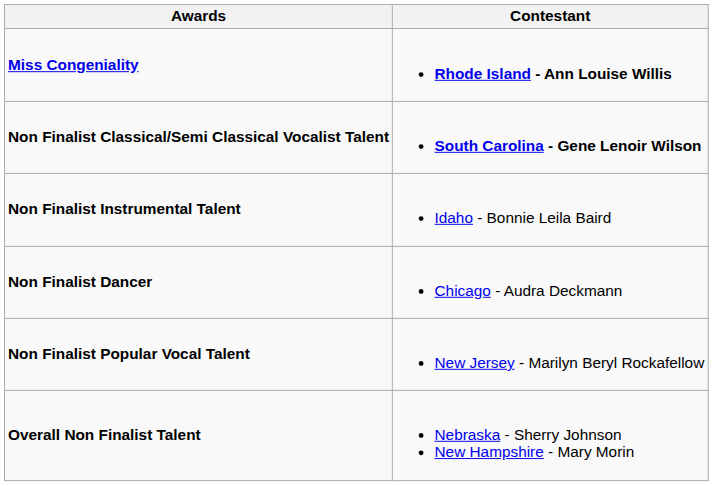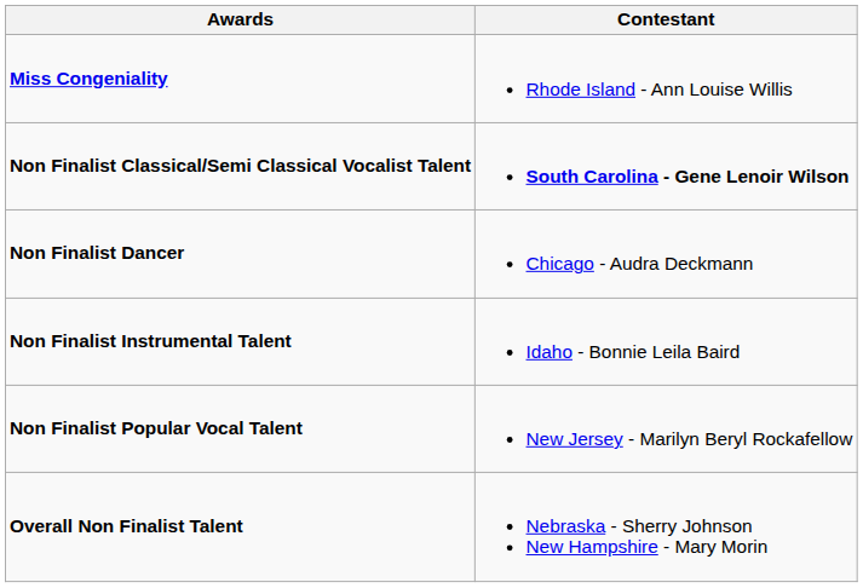Miss Congeniality | Contestant: bold -> normal
rows swapped: Non Finalist Instrumental Talent <-> Non Finalist Dancer
